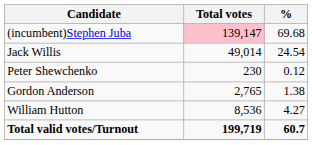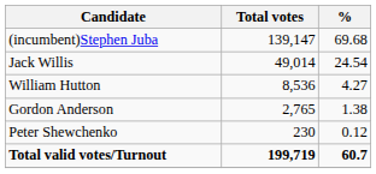(incumbent)Stephen Juba | Total votes: pink background -> no background
rows swapped: William Hutton <-> Peter Shewchenko
